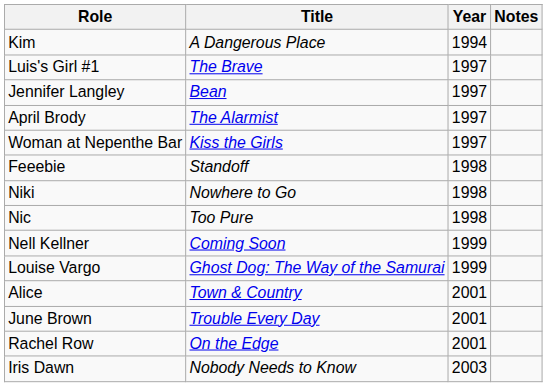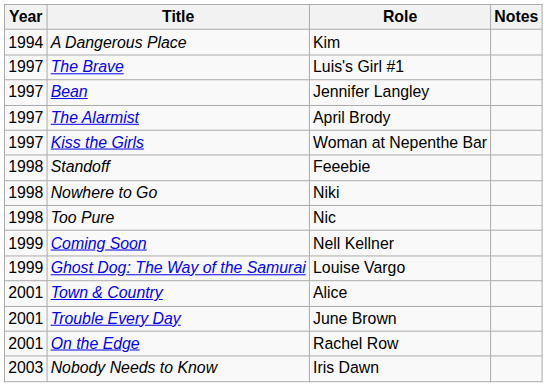columns swapped: Year <-> Role
